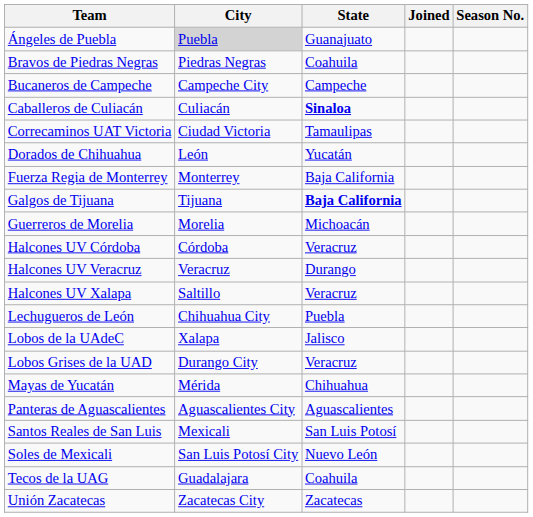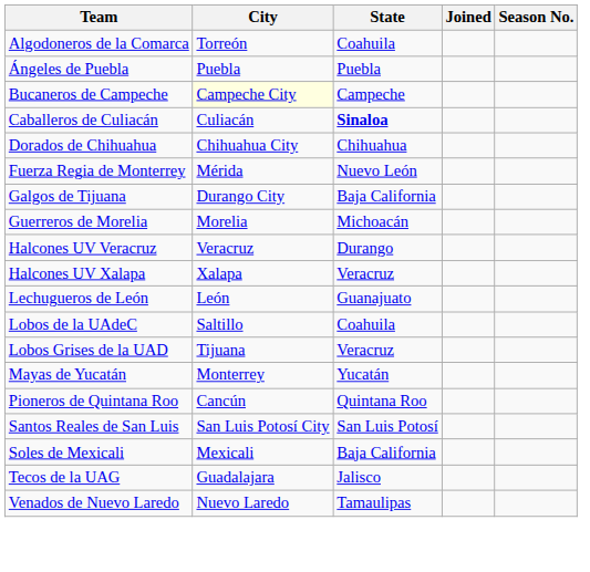+ row: Algodoneros de la Comarca | Torreón | Coahuila
Ángeles de Puebla | City: lightgrey background -> no background
Ángeles de Puebla | State: Guanajuato -> Puebla
- row: Bravos de Piedras Negras | Piedras Negras | Coahuila
Bucaneros de Campeche | City: no background -> lightyellow background
- row: Correcaminos UAT Victoria | Ciudad Victoria | Tamaulipas
Dorados de Chihuahua | City: León -> Chihuahua City
Dorados de Chihuahua | State: Yucatán -> Chihuahua
Fuerza Regia de Monterrey | City: Monterrey -> Mérida
Fuerza Regia de Monterrey | State: Baja California -> Nuevo León
Galgos de Tijuana | City: Tijuana -> Durango City
Galgos de Tijuana | State: bold -> normal
- row: Halcones UV Córdoba | Córdoba | Veracruz
Halcones UV Xalapa | City: Saltillo -> Xalapa
Lechugueros de León | City: Chihuahua City -> León
Lechugueros de León | State: Puebla -> Guanajuato
Lobos de la UAdeC | City: Xalapa -> Saltillo
Lobos de la UAdeC | State: Jalisco -> Coahuila
Lobos Grises de la UAD | City: Durango City -> Tijuana
Mayas de Yucatán | City: Mérida -> Monterrey
Mayas de Yucatán | State: Chihuahua -> Yucatán
- row: Panteras de Aguascalientes | Aguascalientes City | Aguascalientes
+ row: Pioneros de Quintana Roo | Cancún | Quintana Roo
Santos Reales de San Luis | City: Mexicali -> San Luis Potosí City
Soles de Mexicali | City: San Luis Potosí City -> Mexicali
Soles de Mexicali | State: Nuevo León -> Baja California
Tecos de la UAG | State: Coahuila -> Jalisco
- row: Unión Zacatecas | Zacatecas City | Zacatecas
+ row: Venados de Nuevo Laredo | Nuevo Laredo | Tamaulipas
